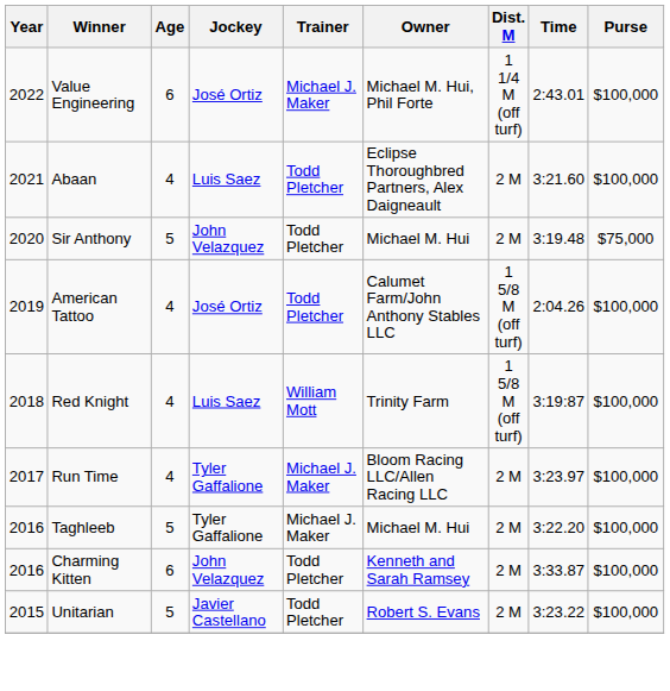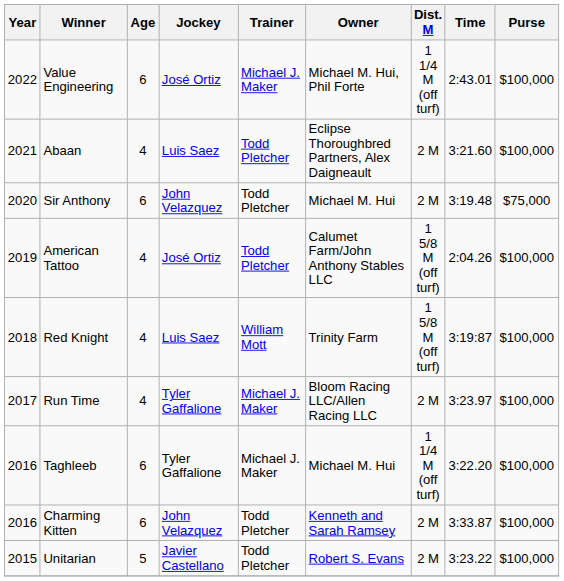Sir Anthony | Age: 5 -> 6
Taghleeb | Age: 5 -> 6
Taghleeb | Dist. M: 2 M -> 1 1/4 M (off turf)
